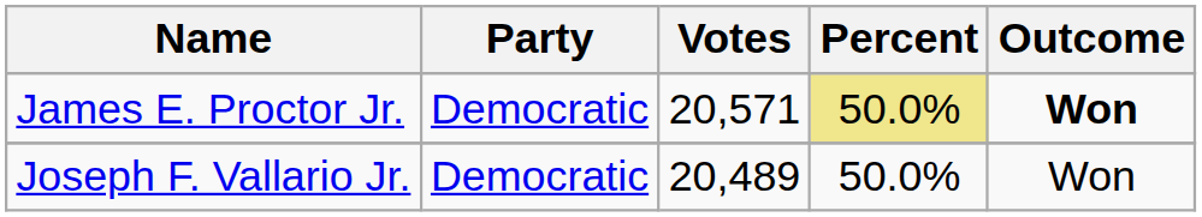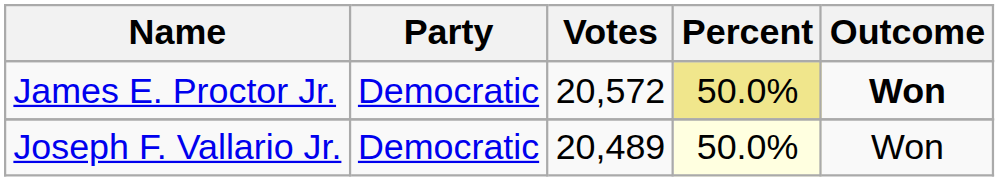James E. Proctor Jr. | Votes: 20,571 -> 20,572
Joseph F. Vallario Jr. | Percent: no background -> lightyellow background
